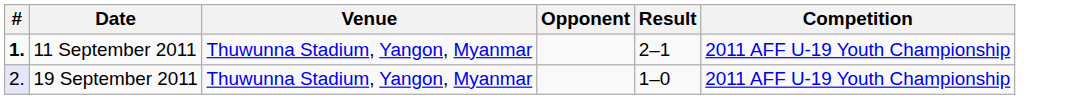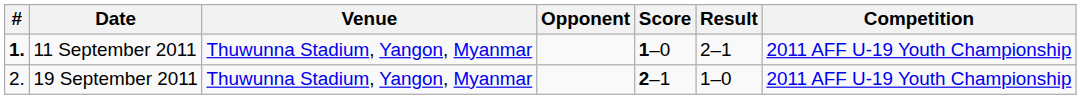+ column: Score | 1–0 | 2–1
19 September 2011 | #: lavender background -> no background
